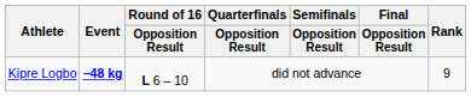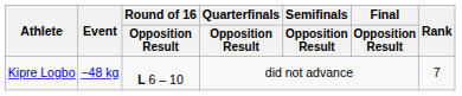Kipre Logbo | Event: bold -> normal
Kipre Logbo | Rank: 9 -> 7
